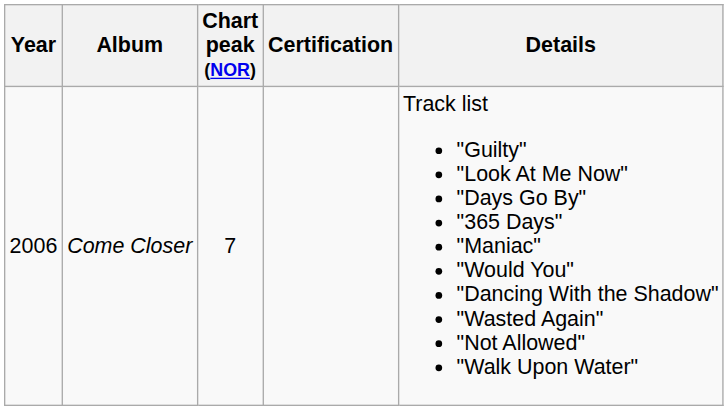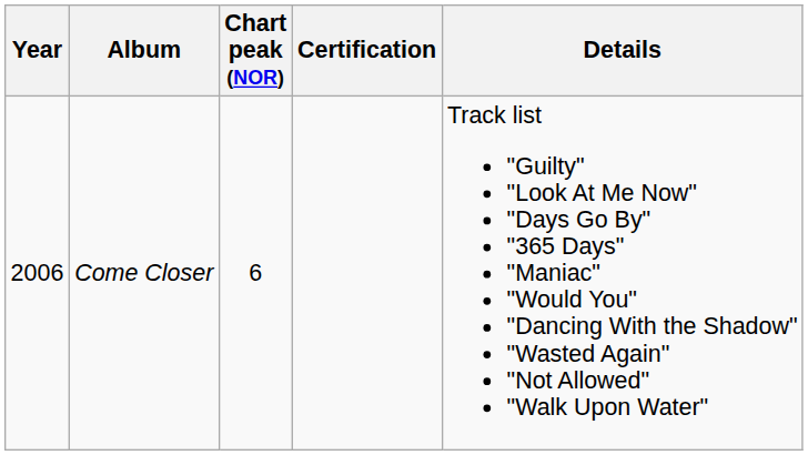Come Closer | Chart peak (NOR): 7 -> 6
